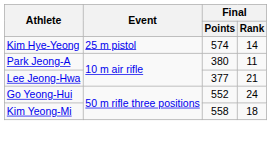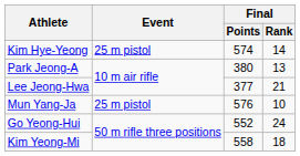Park Jeong-A | Final / Rank: 11 -> 13
+ row: Mun Yang-Ja | 25 m pistol | 576 | 10
